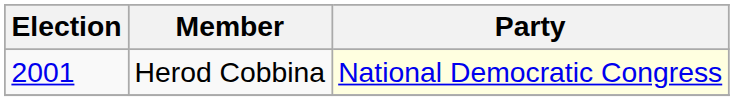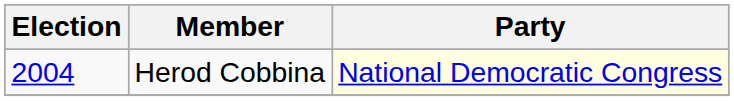Herod Cobbina | Election: 2001 -> 2004
